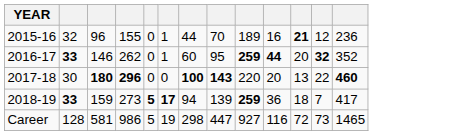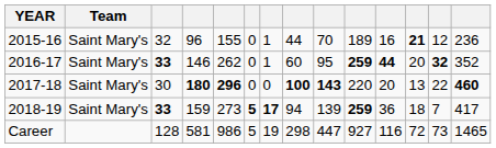+ column: Team | Saint Mary's | Saint Mary's | Saint Mary's | Saint Mary's
